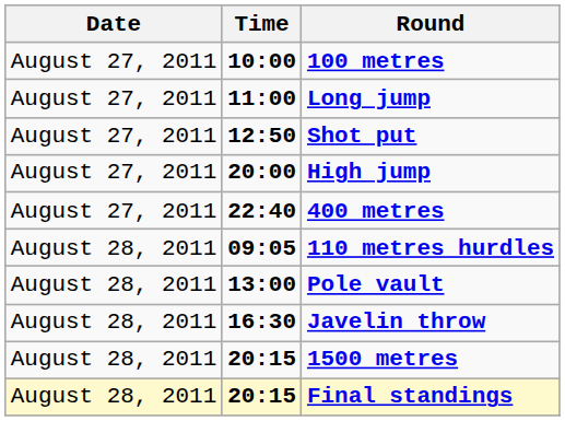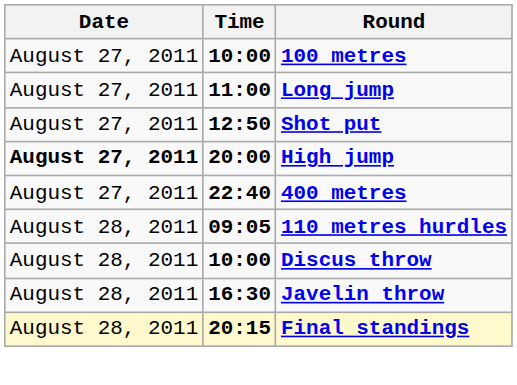High jump | Date: normal -> bold
+ row: August 28, 2011 | 10:00 | Discus throw
- row: August 28, 2011 | 13:00 | Pole vault
- row: August 28, 2011 | 20:15 | 1500 metres
